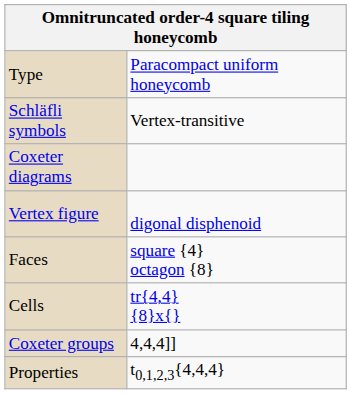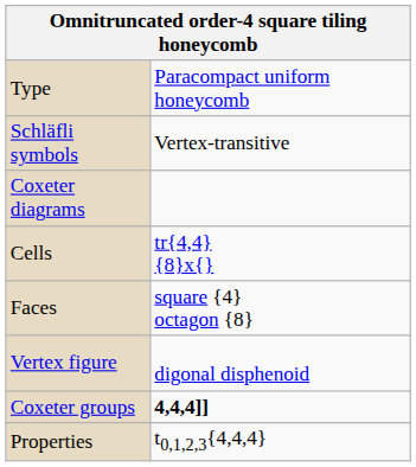rows swapped: Cells <-> Vertex figure
Coxeter groups | column 2: normal -> bold
